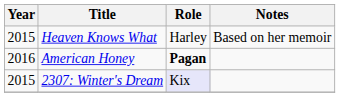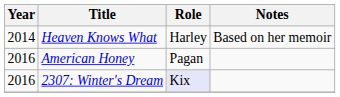Heaven Knows What | Year: 2015 -> 2014
American Honey | Role: bold -> normal
2307: Winter's Dream | Year: 2015 -> 2016
